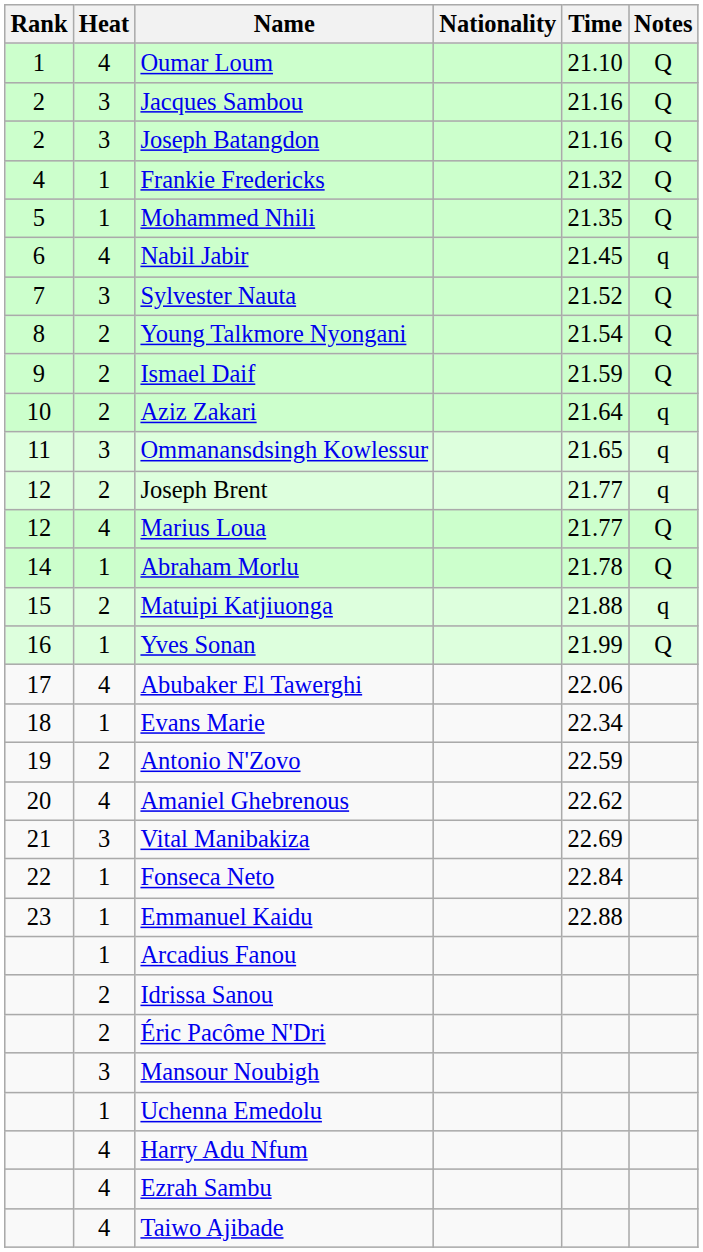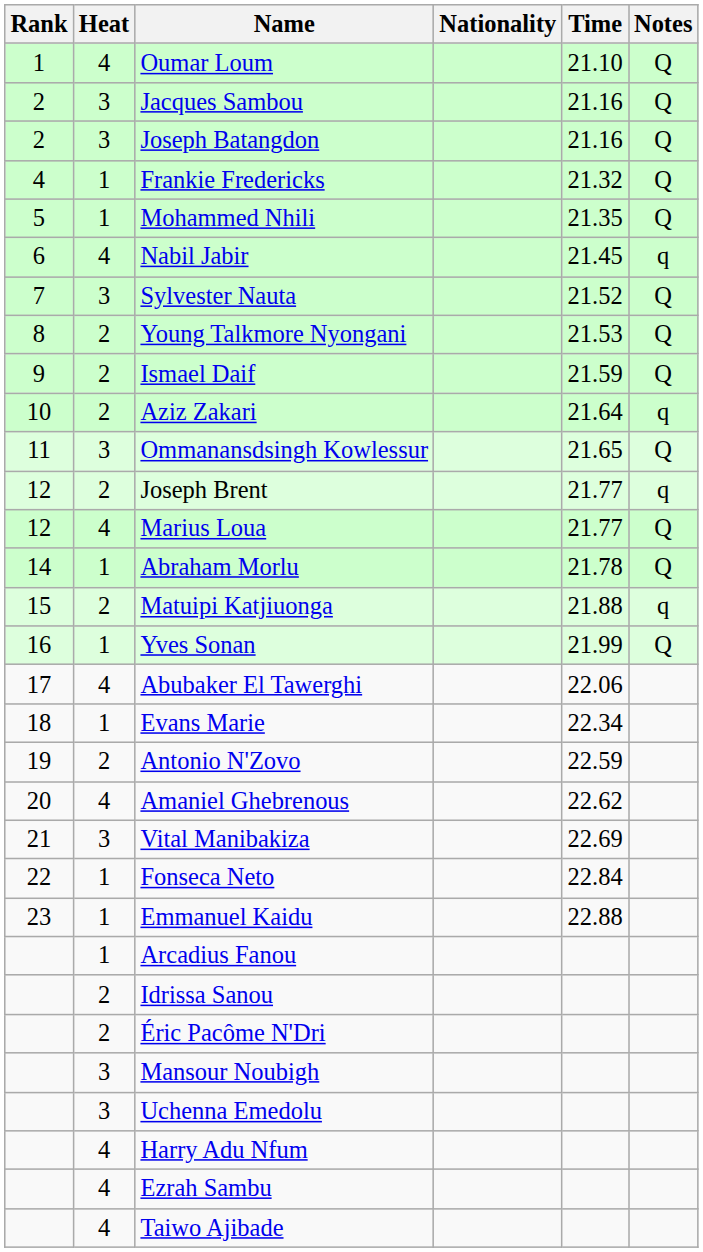Young Talkmore Nyongani | Time: 21.54 -> 21.53
Ommanansdsingh Kowlessur | Notes: q -> Q
Uchenna Emedolu | Heat: 1 -> 3
